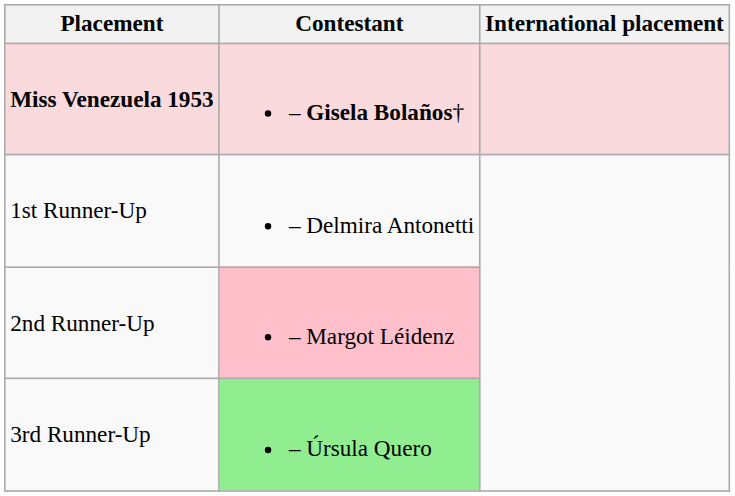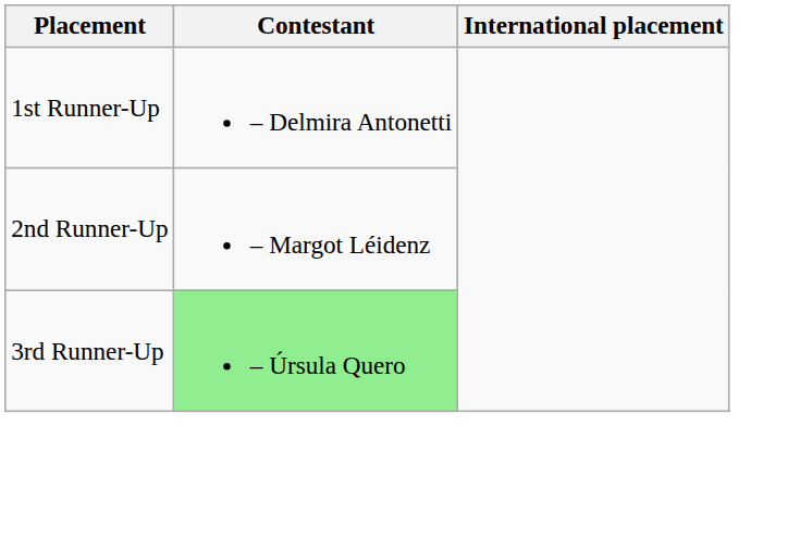- row: Miss Venezuela 1953 | – Gisela Bolaños†
2nd Runner-Up | Contestant: pink background -> no background
